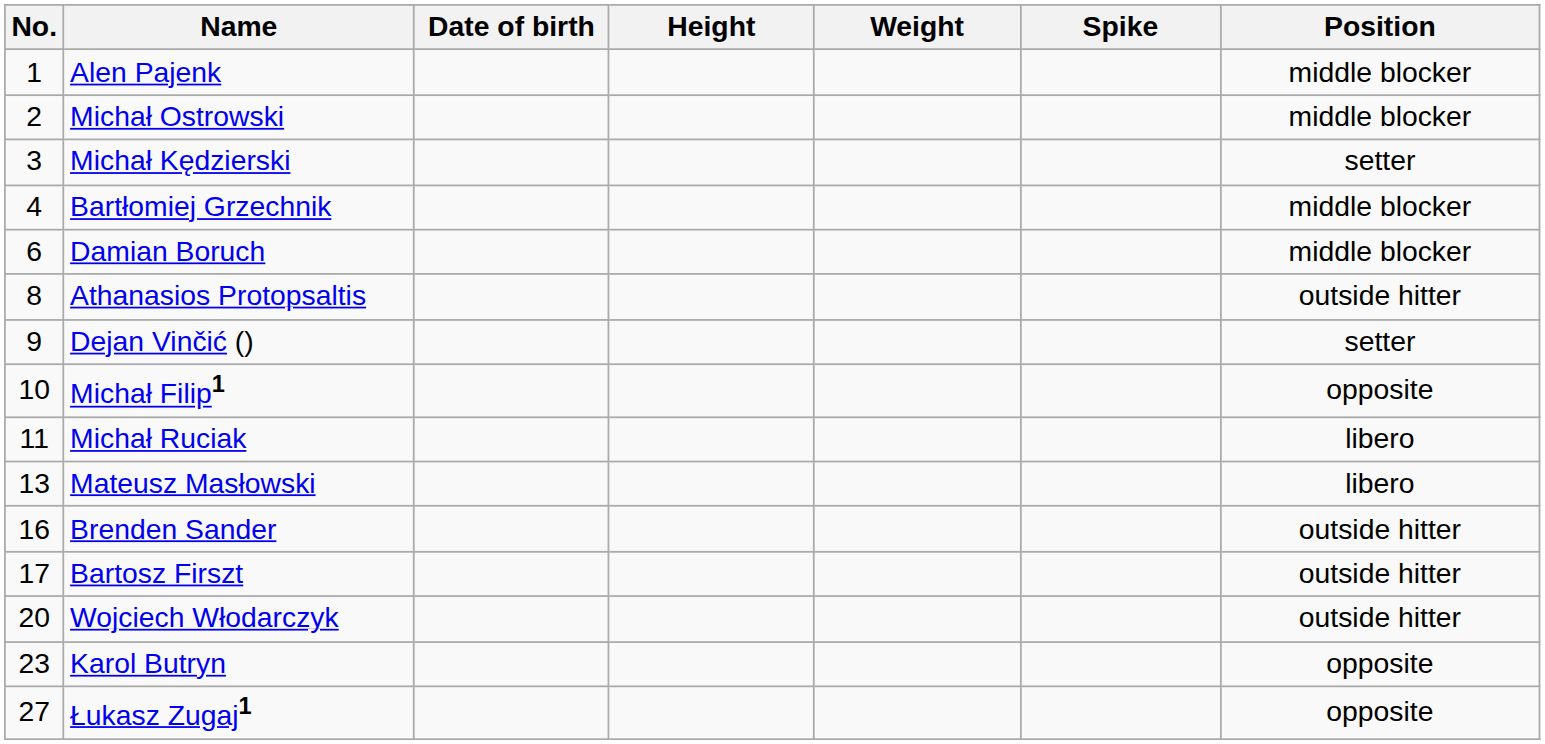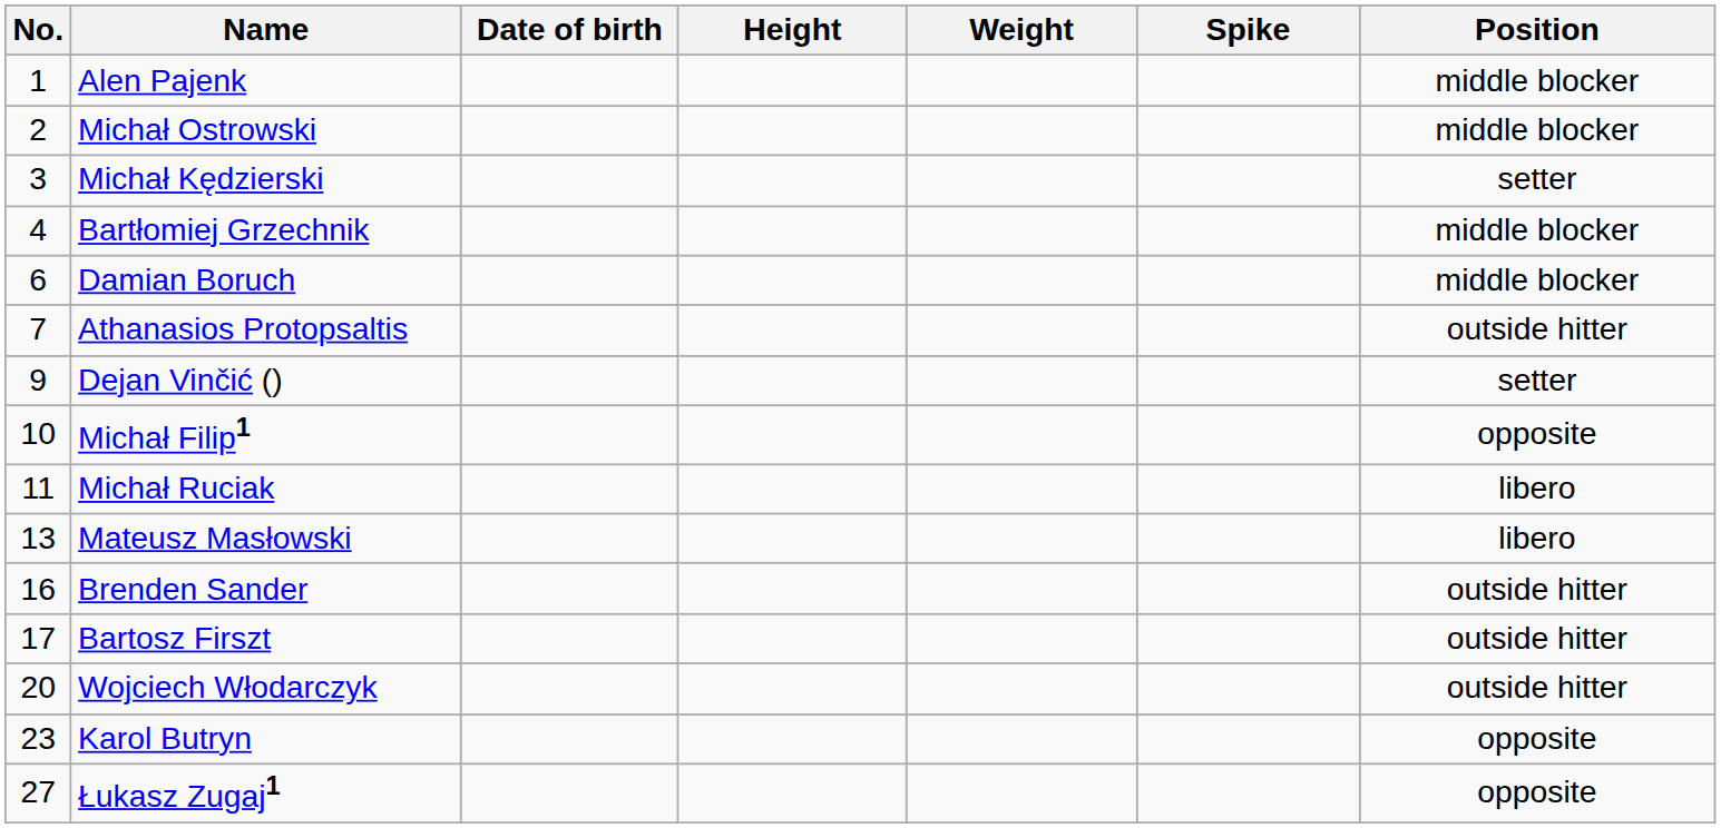Athanasios Protopsaltis | No.: 8 -> 7
